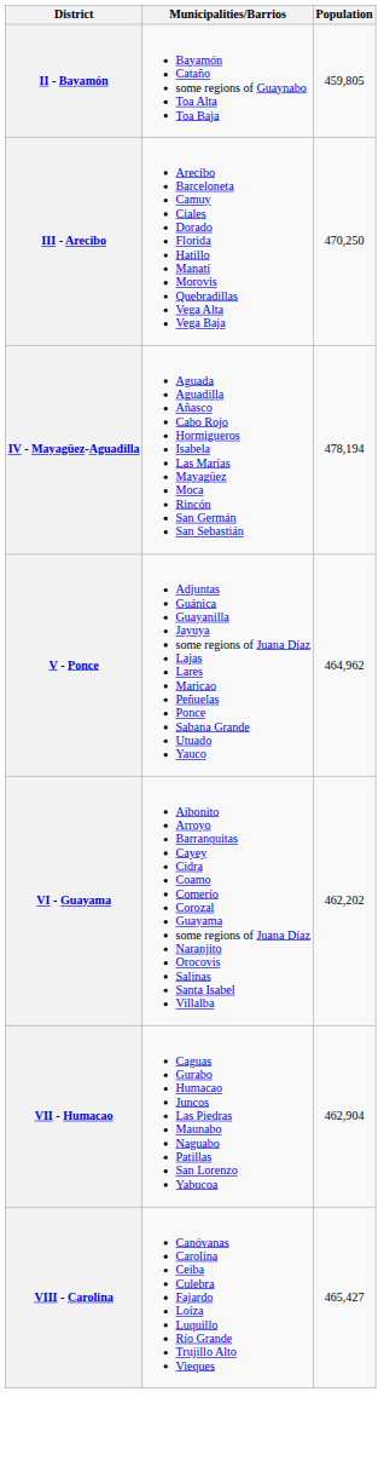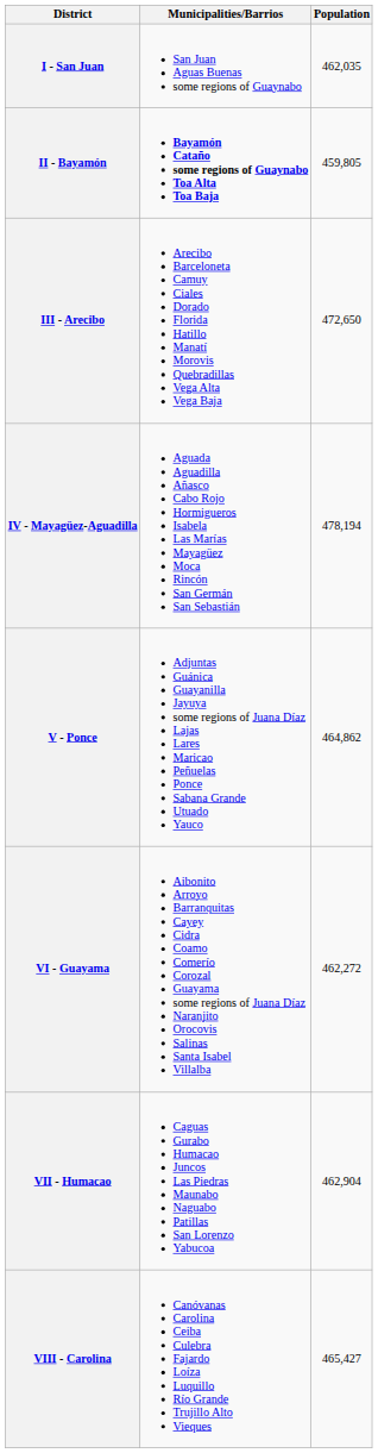+ row: I - San Juan | San Juan Aguas Buenas some regions of Guaynabo | 462,035
II - Bayamón | Municipalities/Barrios: normal -> bold
III - Arecibo | Population: 470,250 -> 472,650
V - Ponce | Population: 464,962 -> 464,862
VI - Guayama | Population: 462,202 -> 462,272
